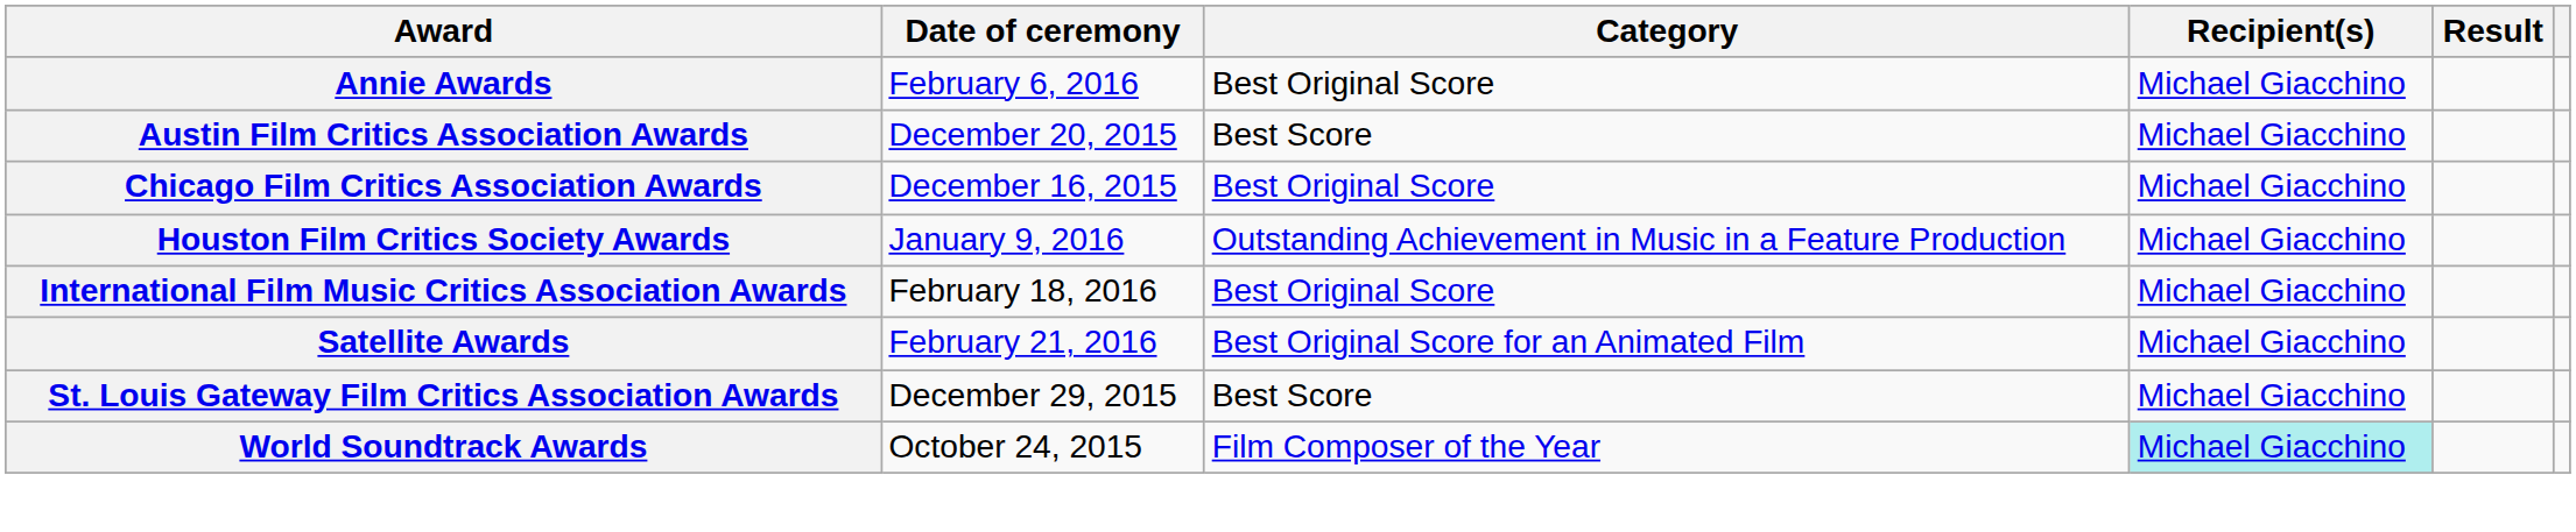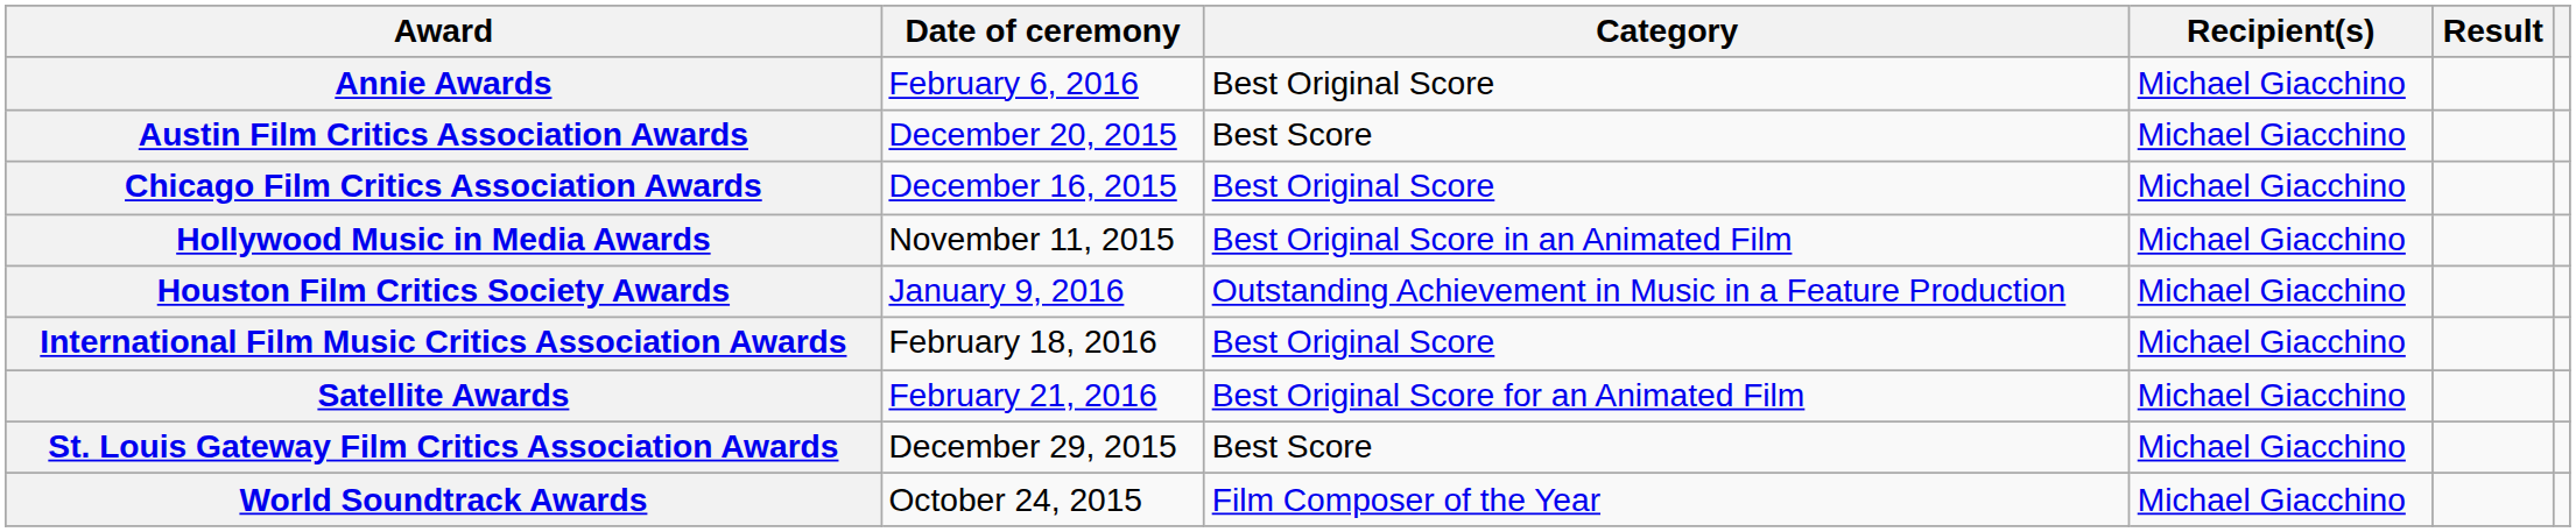+ row: Hollywood Music in Media Awards | November 11, 2015 | Best Original Score in an Animated Film | Michael Giacchino
World Soundtrack Awards | Recipient(s): paleturquoise background -> no background
